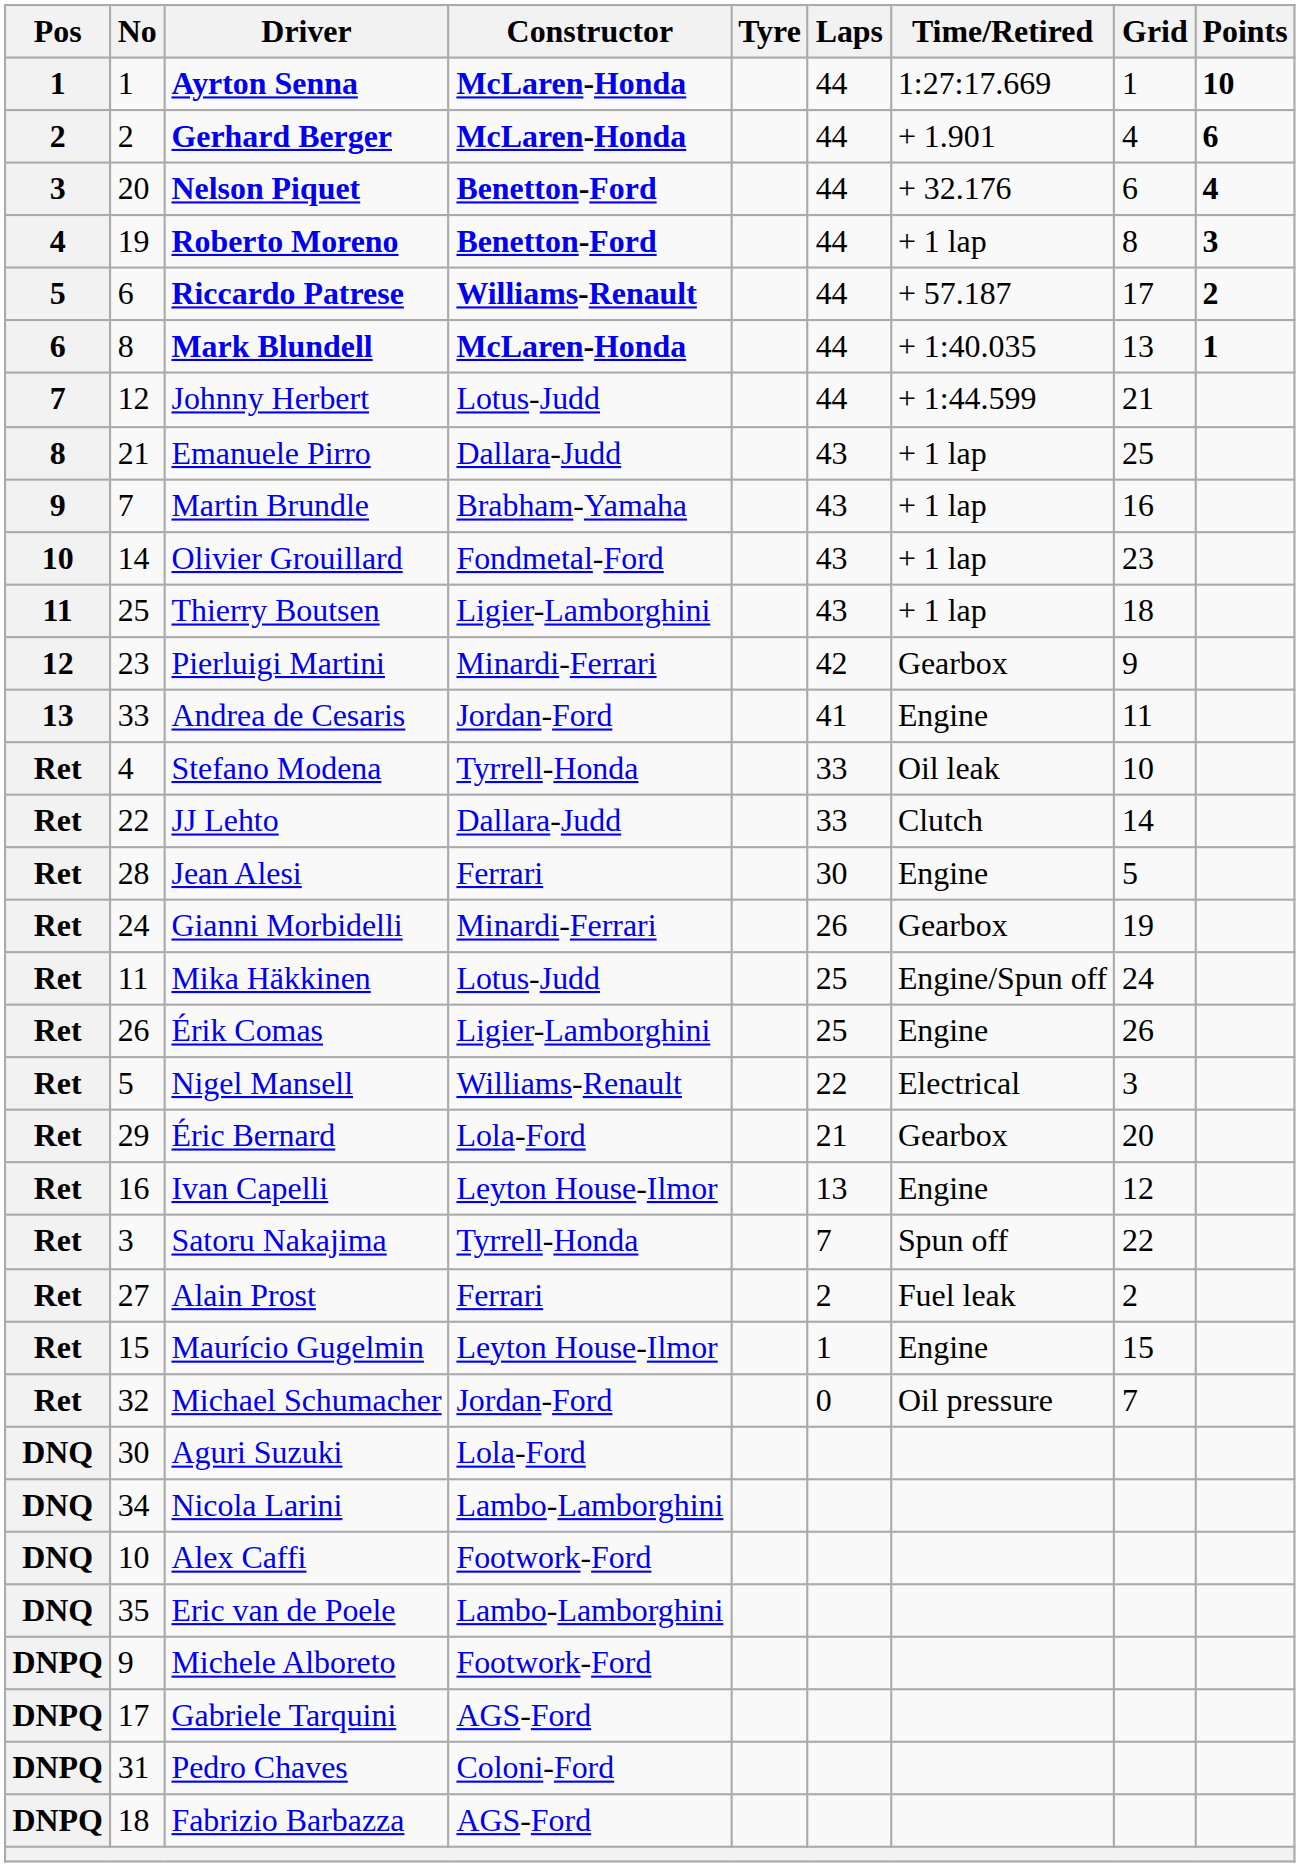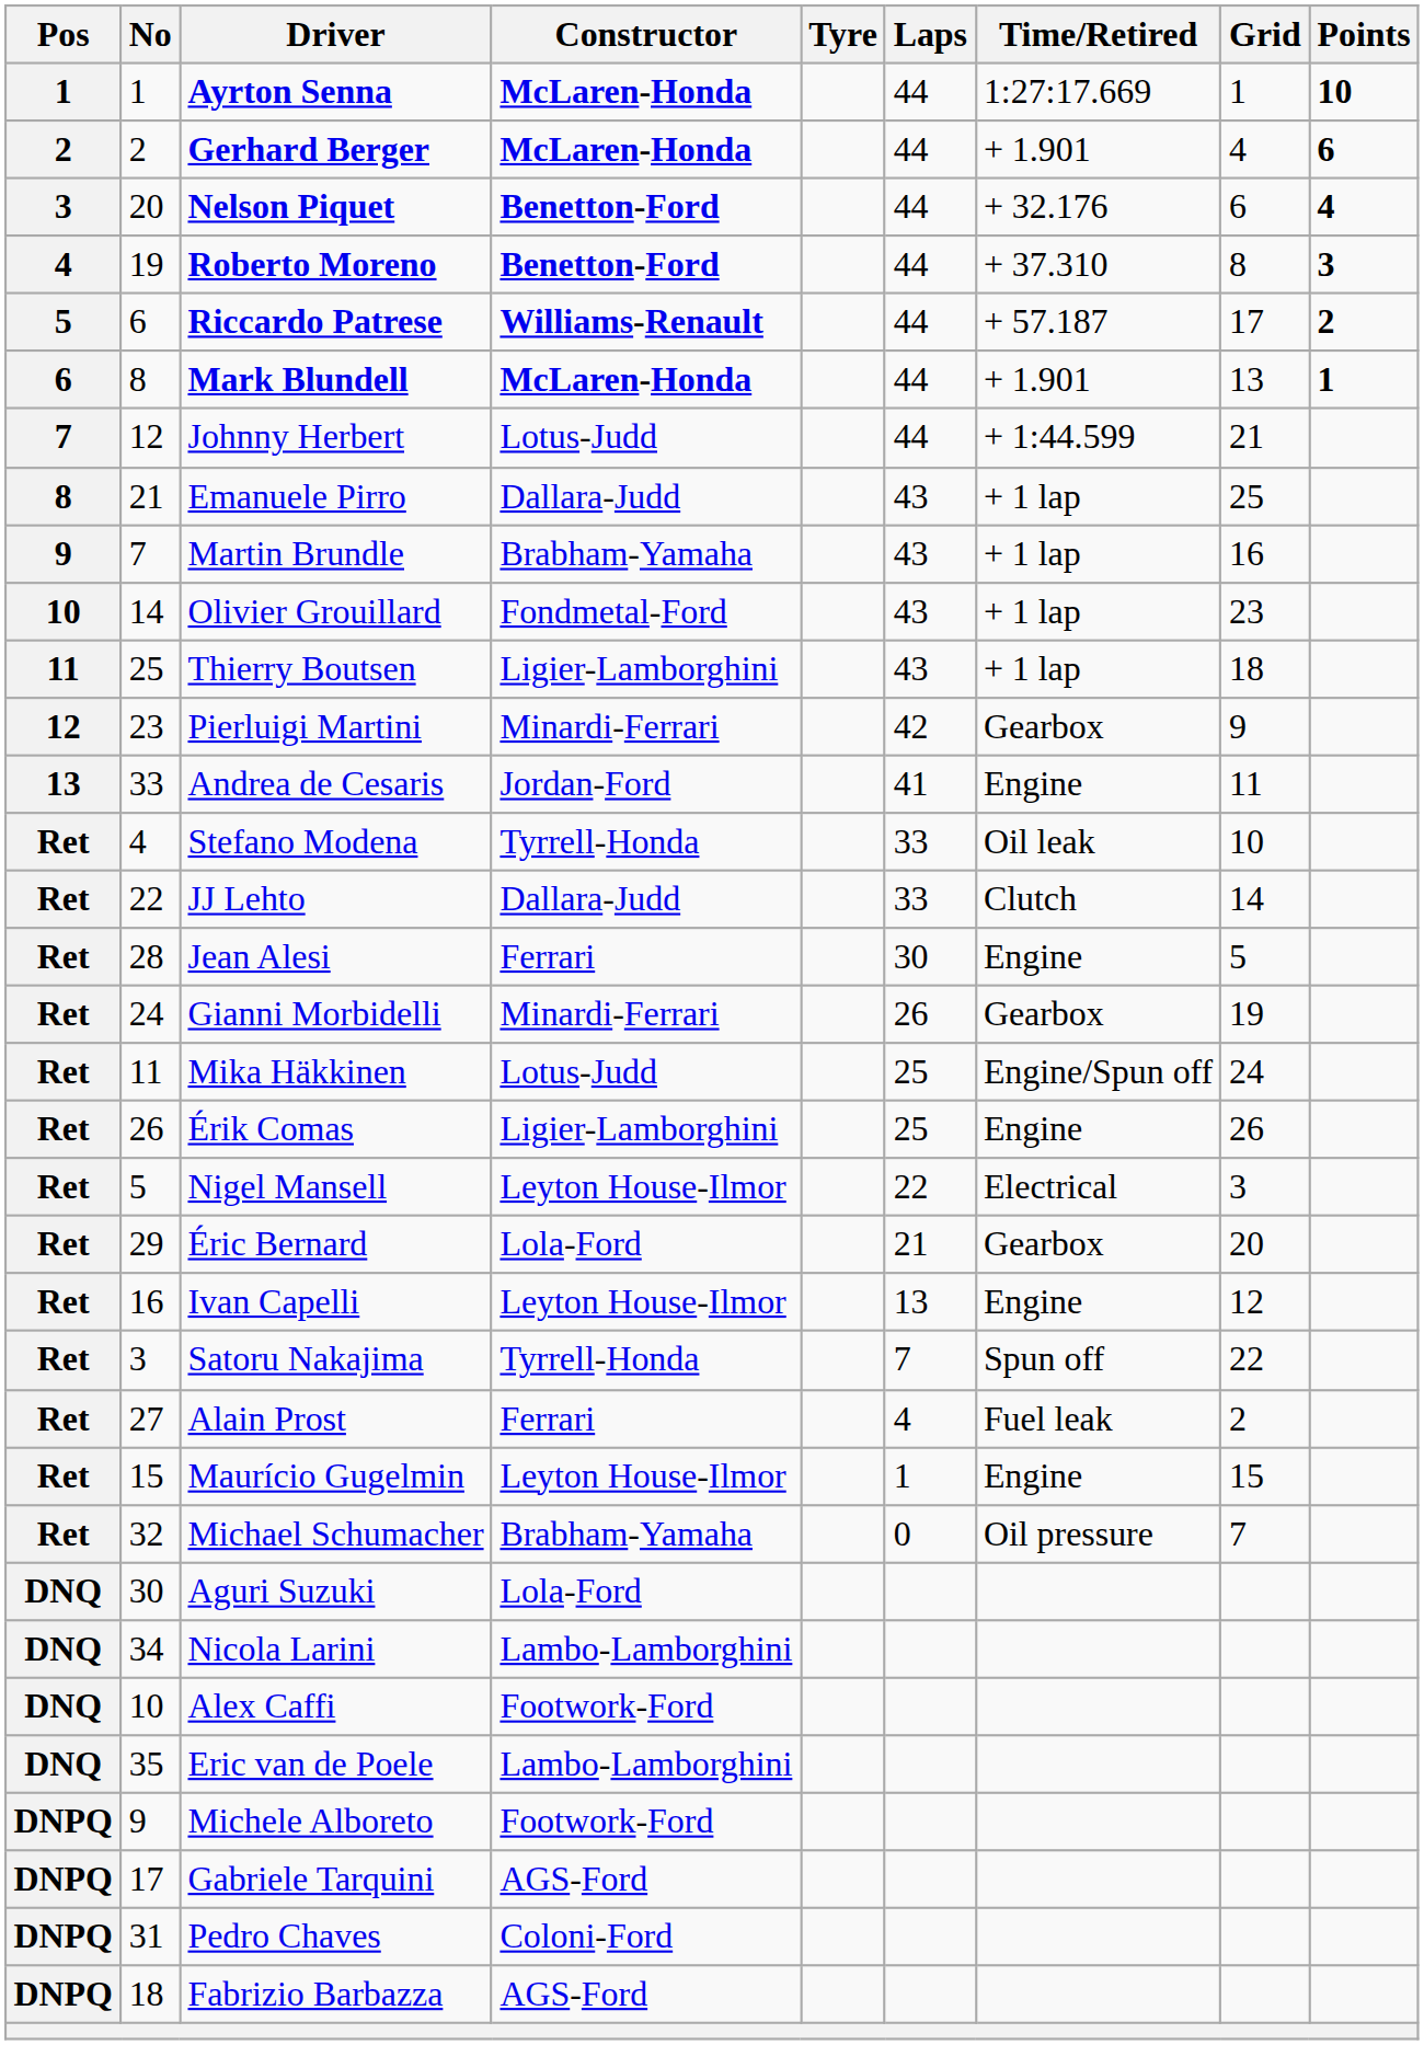Roberto Moreno | Time/Retired: + 1 lap -> + 37.310
Mark Blundell | Time/Retired: + 1:40.035 -> + 1.901
Nigel Mansell | Constructor: Williams-Renault -> Leyton House-Ilmor
Alain Prost | Laps: 2 -> 4
Michael Schumacher | Constructor: Jordan-Ford -> Brabham-Yamaha
